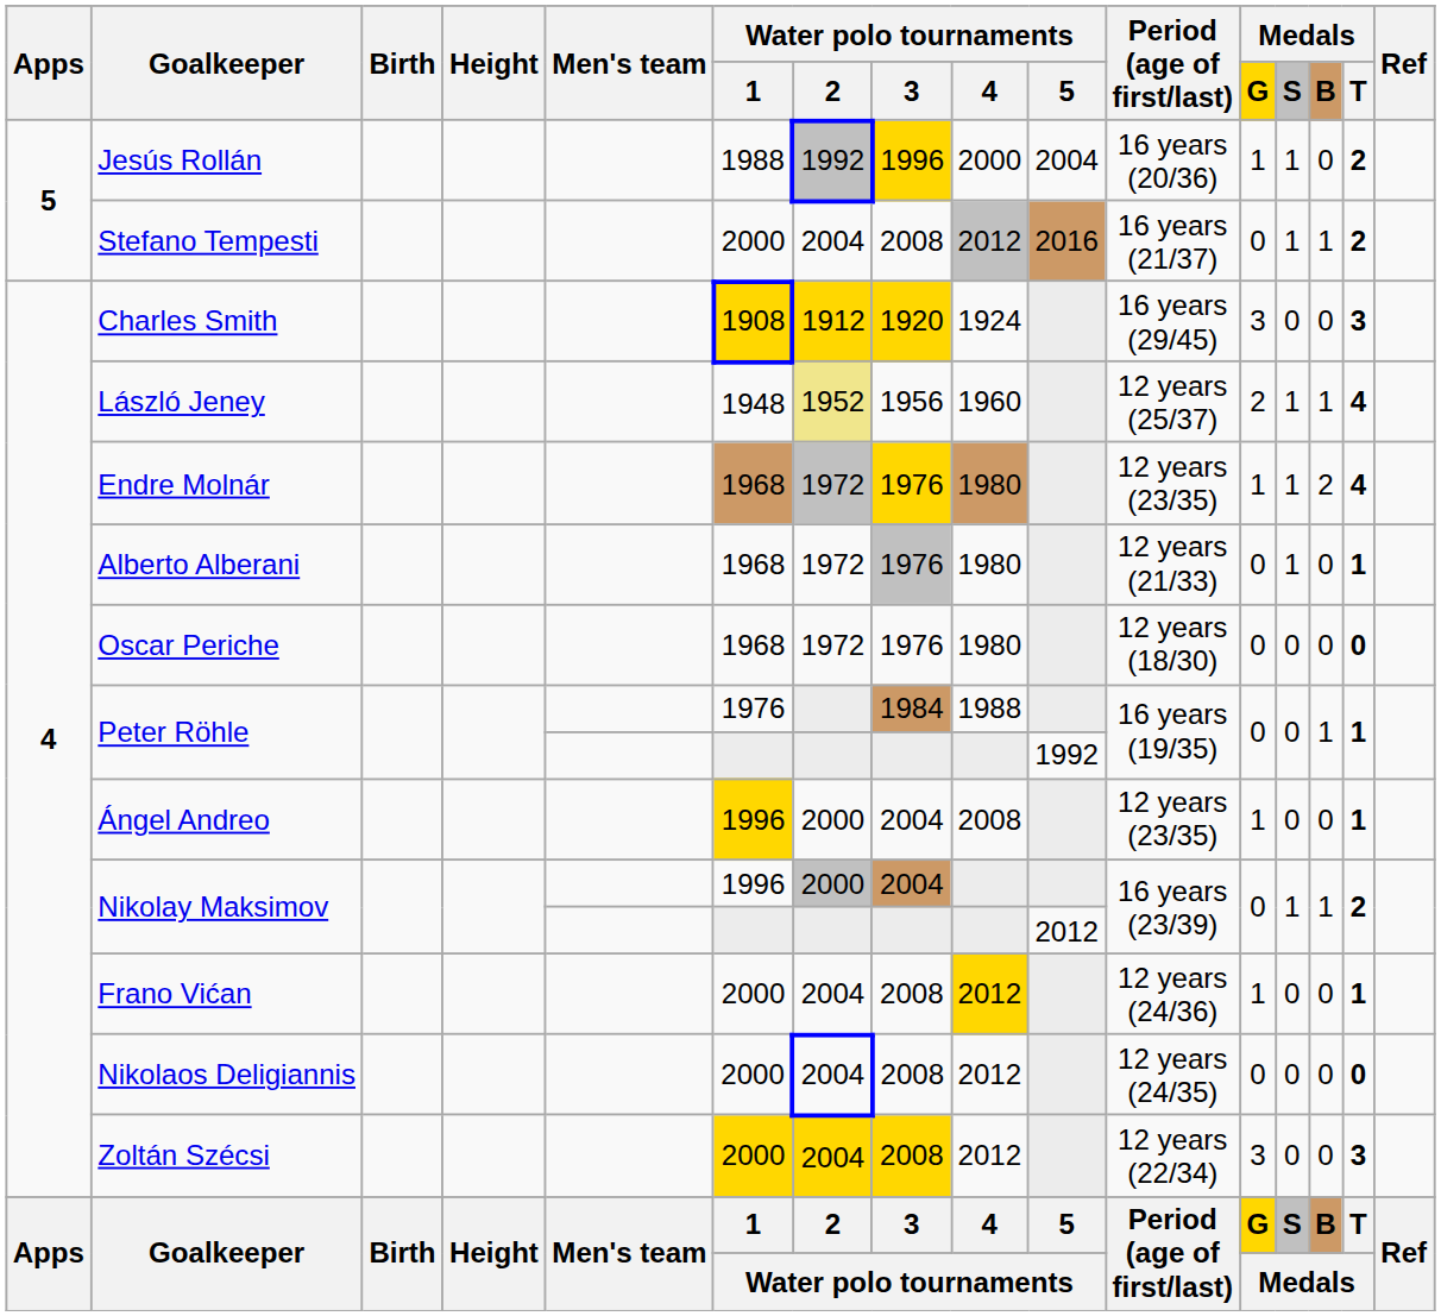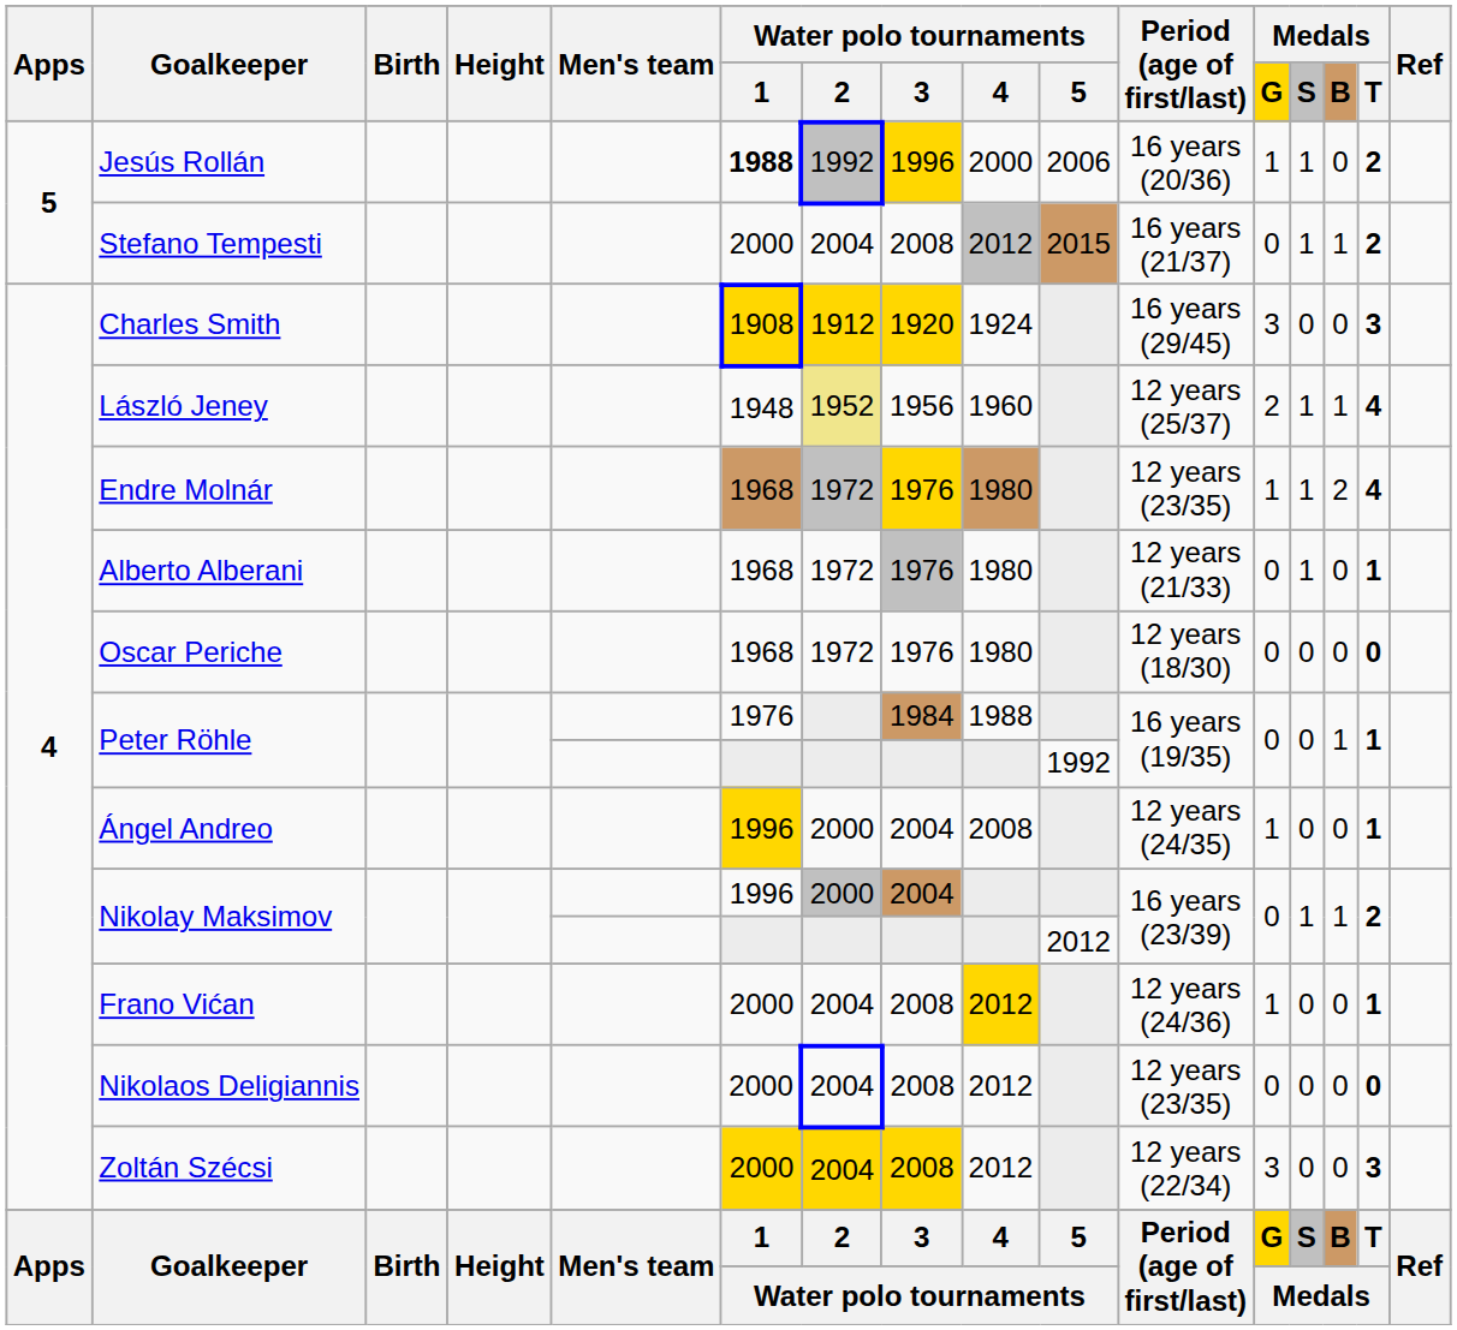Jesús Rollán | Water polo tournaments / 1: normal -> bold
Jesús Rollán | Water polo tournaments / 5: 2004 -> 2006
Stefano Tempesti | Water polo tournaments / 5: 2016 -> 2015
Ángel Andreo | Period (age of first/last): 12 years (23/35) -> 12 years (24/35)
Nikolaos Deligiannis | Period (age of first/last): 12 years (24/35) -> 12 years (23/35)
